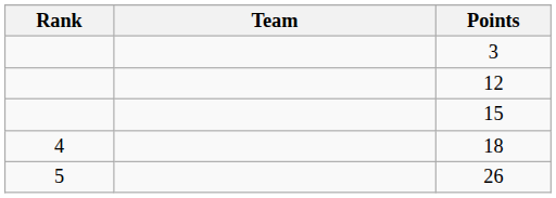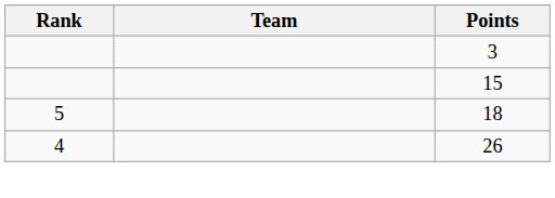- row: 12
18 | Rank: 4 -> 5
26 | Rank: 5 -> 4
